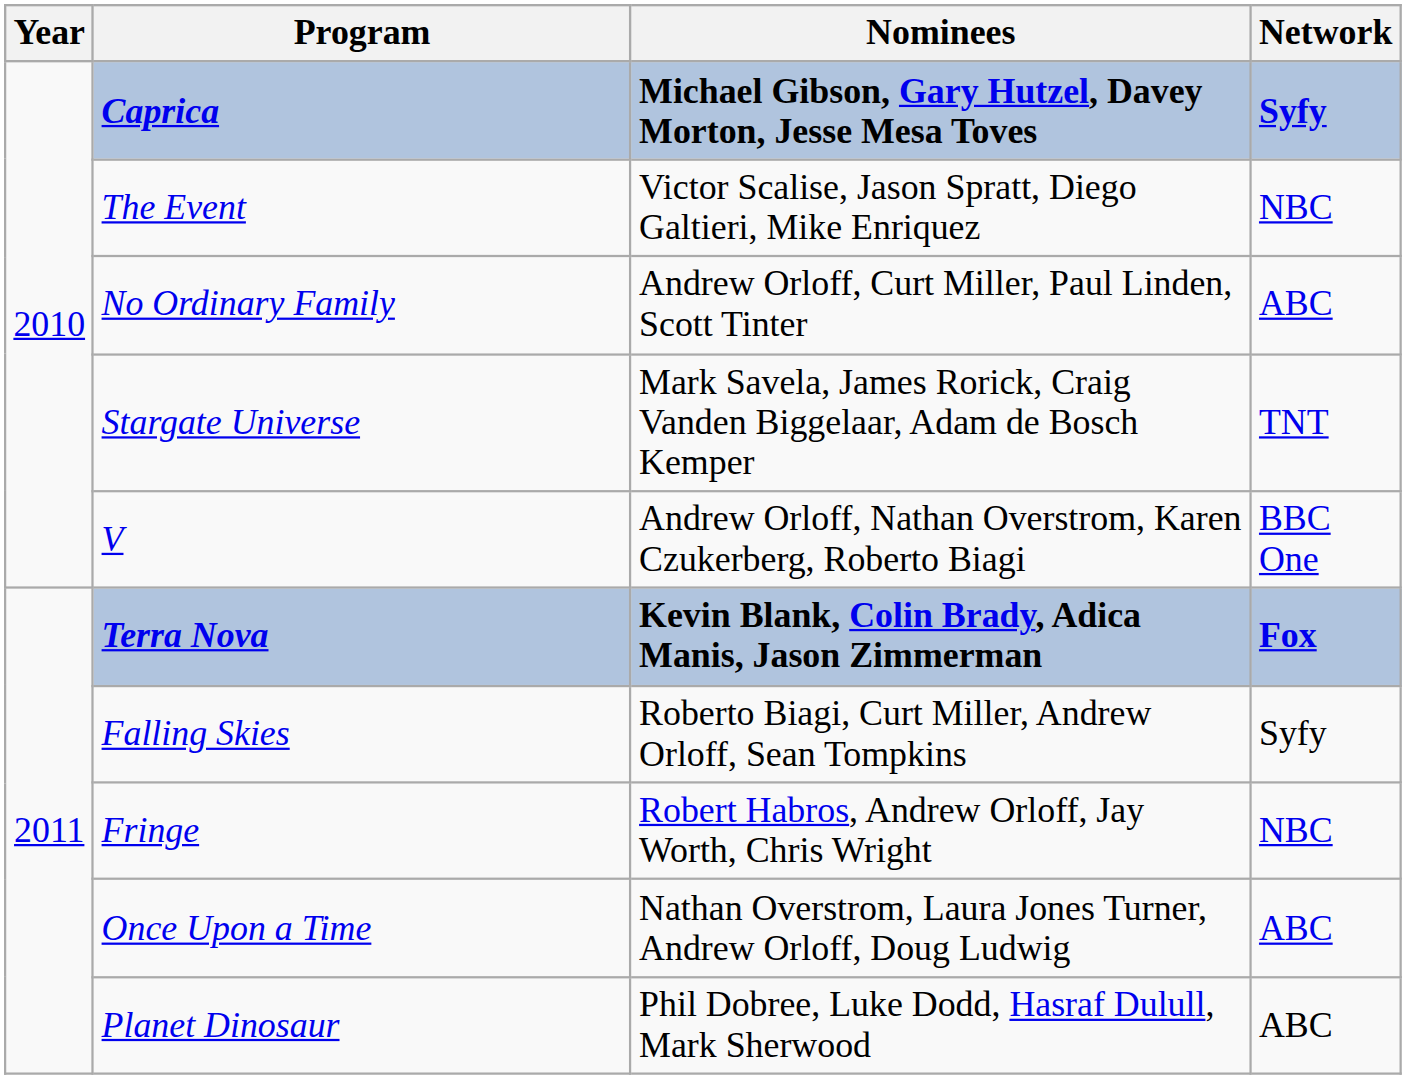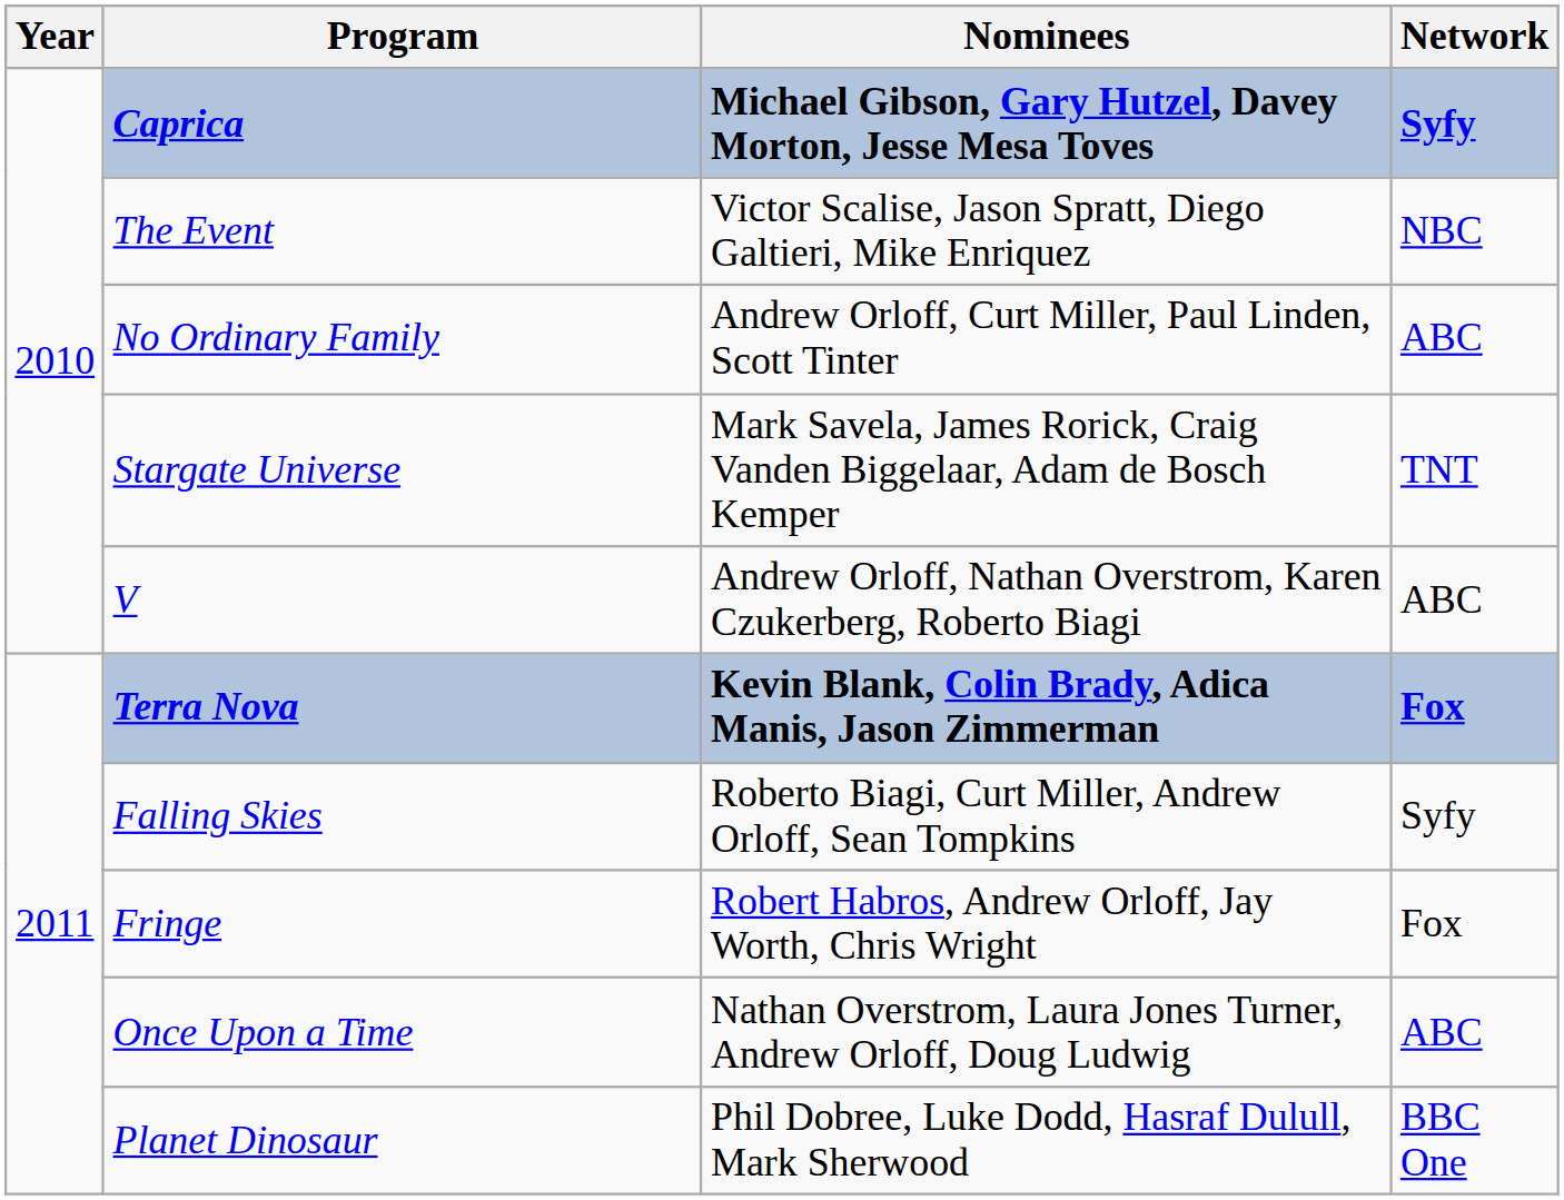V | Network: BBC One -> ABC
Fringe | Network: NBC -> Fox
Planet Dinosaur | Network: ABC -> BBC One
